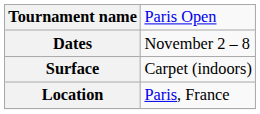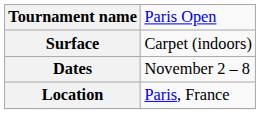rows swapped: Dates <-> Surface
